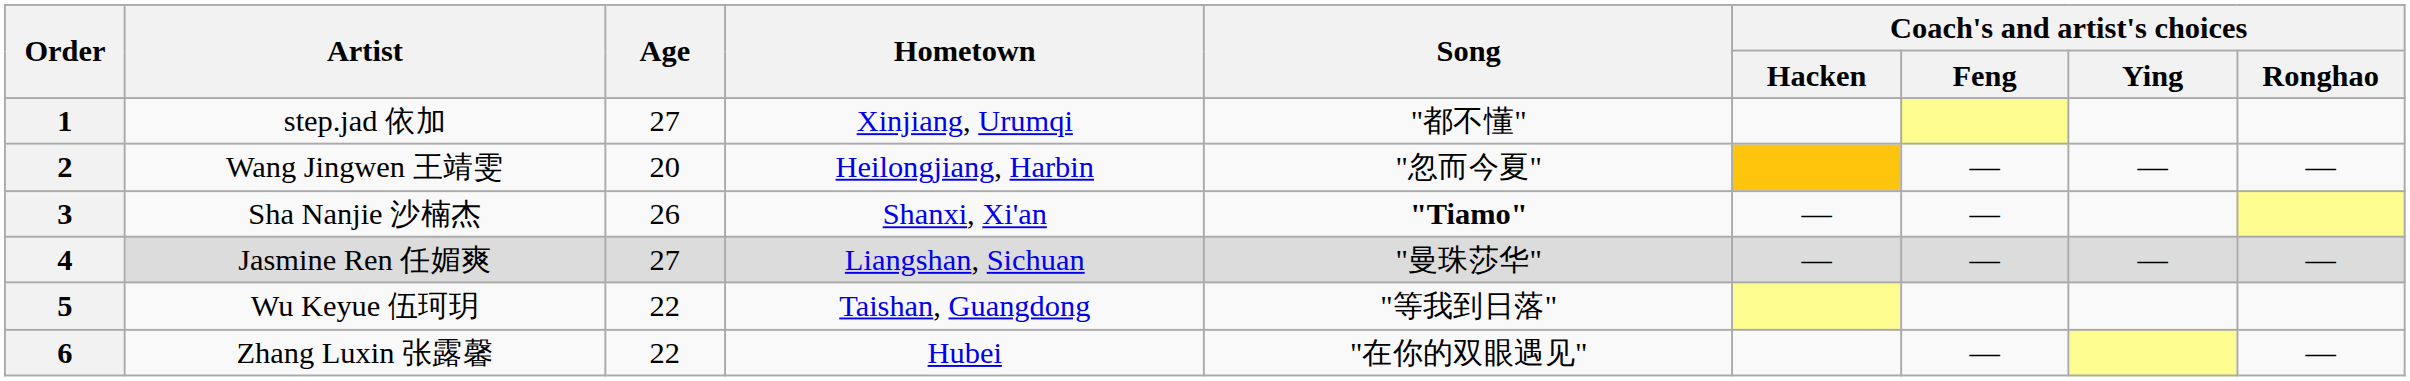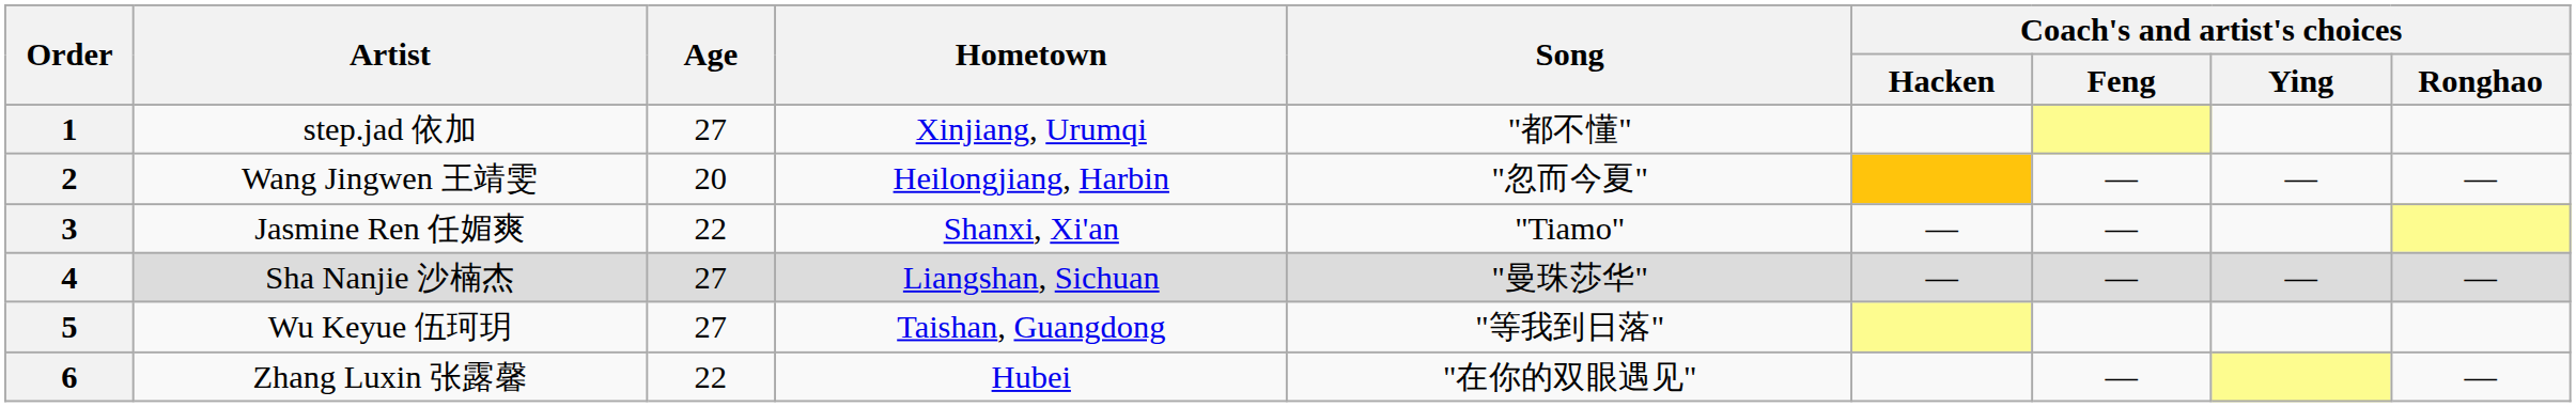3 | Artist: Sha Nanjie 沙楠杰 -> Jasmine Ren 任媚爽
3 | Age: 26 -> 22
3 | Song: bold -> normal
4 | Artist: Jasmine Ren 任媚爽 -> Sha Nanjie 沙楠杰
5 | Age: 22 -> 27
